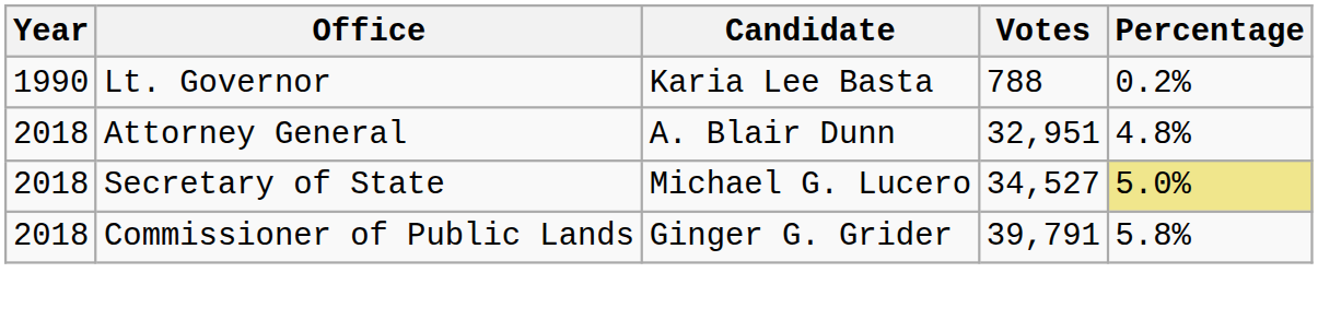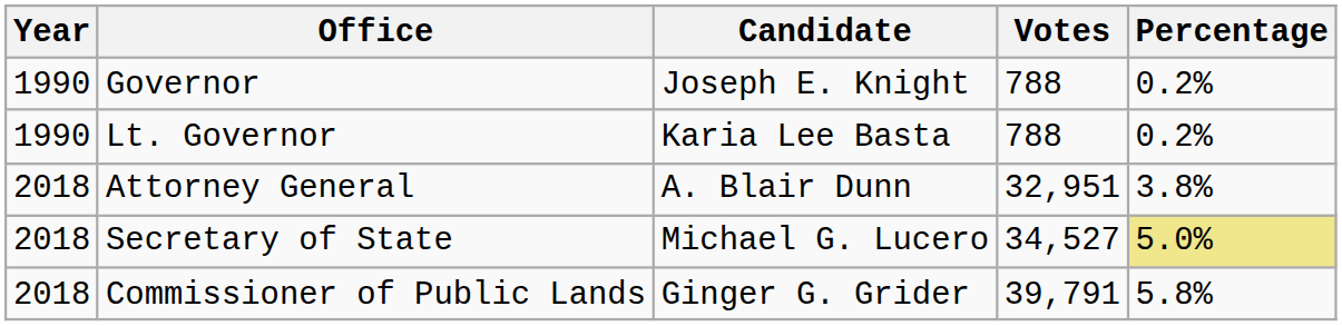+ row: 1990 | Governor | Joseph E. Knight | 788 | 0.2%
Attorney General | Percentage: 4.8% -> 3.8%
